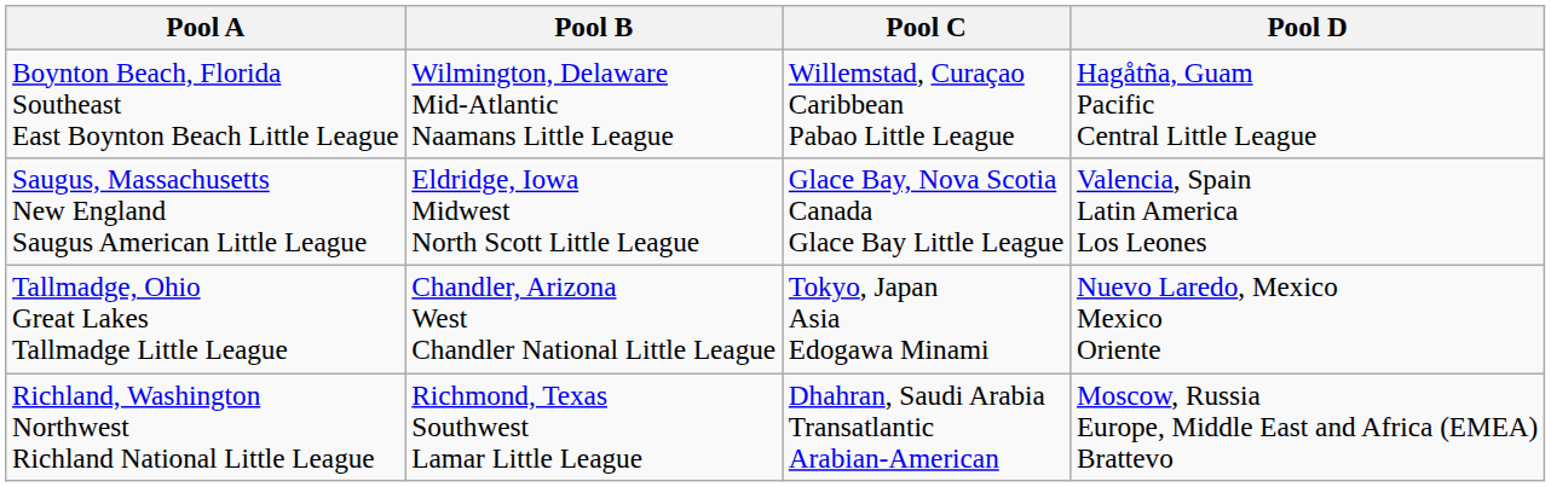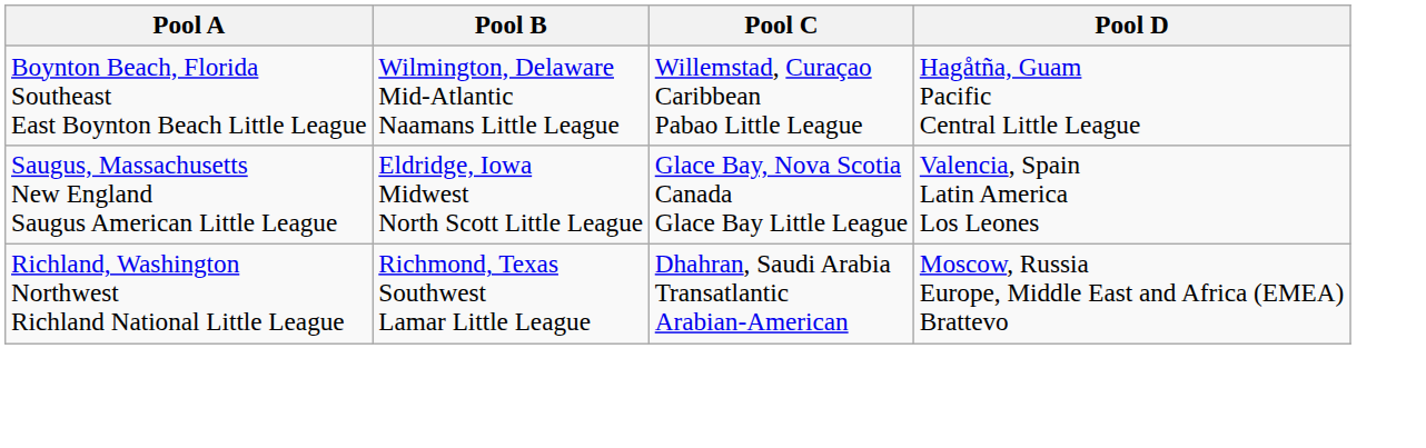- row: Tallmadge, Ohio Great Lakes Tallmadge Little League | Chandler, Arizona West Chandler National Little League | Tokyo, Japan Asia Edogawa Minami | Nuevo Laredo, Mexico Mexico Oriente
